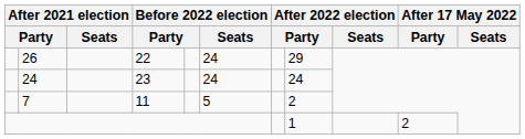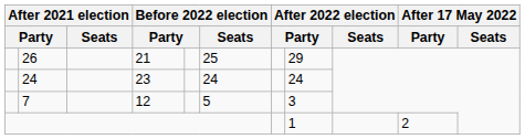26 | column 4: 22 -> 21
26 | Before 2022 election / Seats: 24 -> 25
7 | column 4: 11 -> 12
7 | column 8: 2 -> 3
